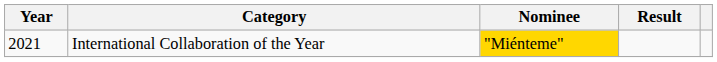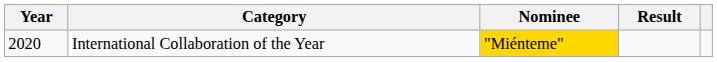International Collaboration of the Year | Year: 2021 -> 2020
